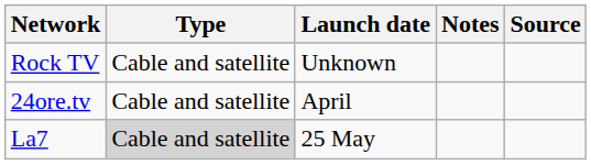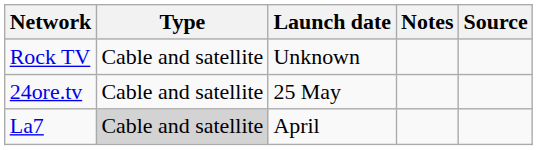24ore.tv | Launch date: April -> 25 May
La7 | Launch date: 25 May -> April
